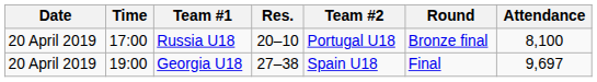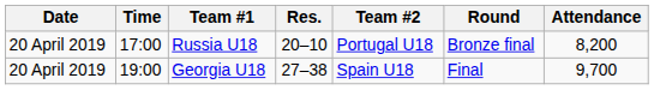Russia U18 | Attendance: 8,100 -> 8,200
Georgia U18 | Attendance: 9,697 -> 9,700
